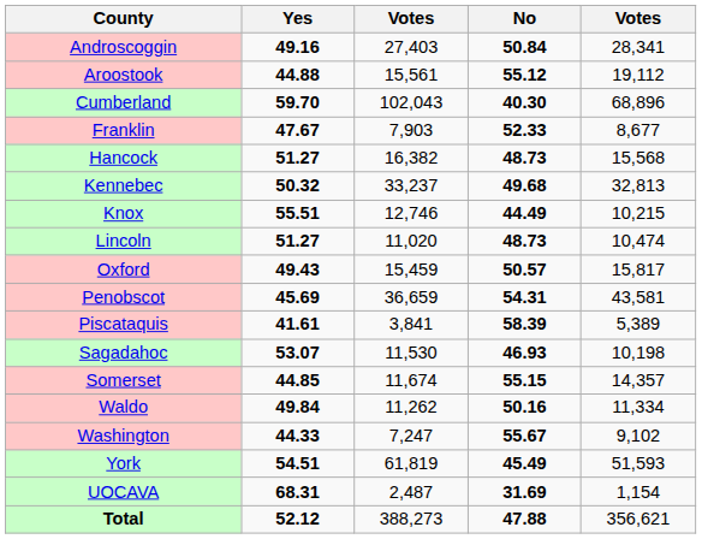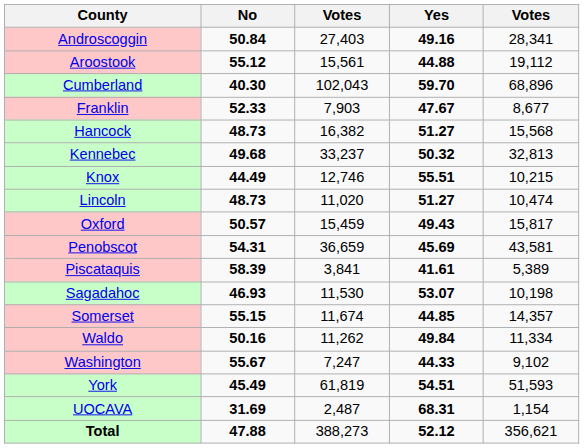columns swapped: Yes <-> No
